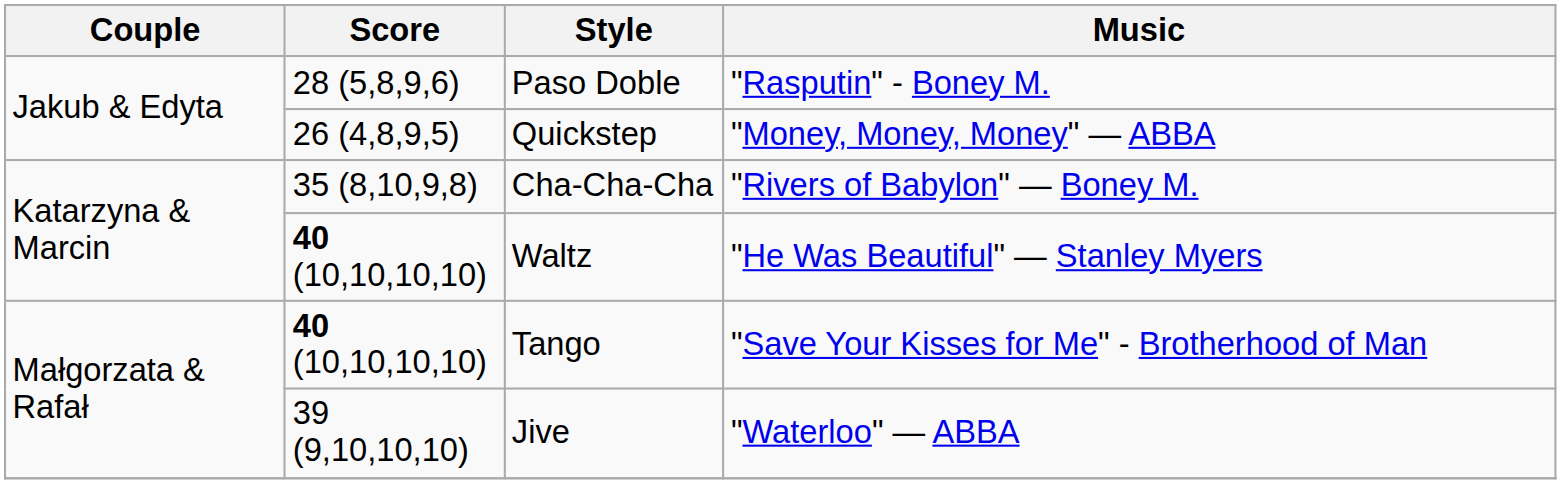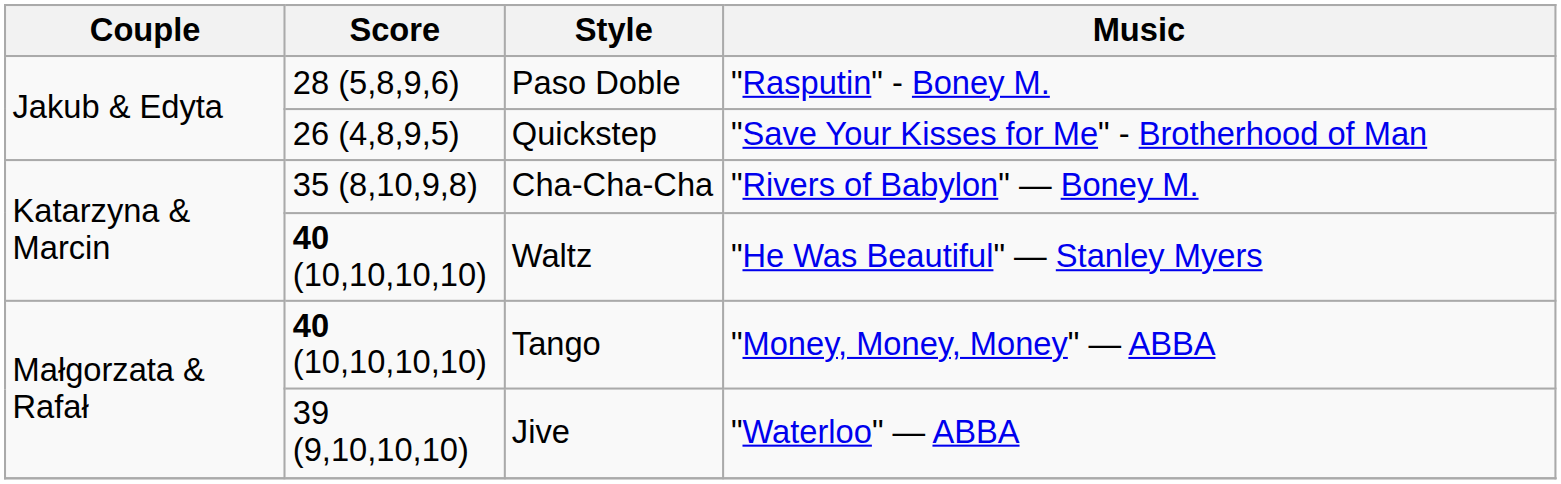Quickstep | Music: "Money, Money, Money" — ABBA -> "Save Your Kisses for Me" - Brotherhood of Man
Tango | Music: "Save Your Kisses for Me" - Brotherhood of Man -> "Money, Money, Money" — ABBA
